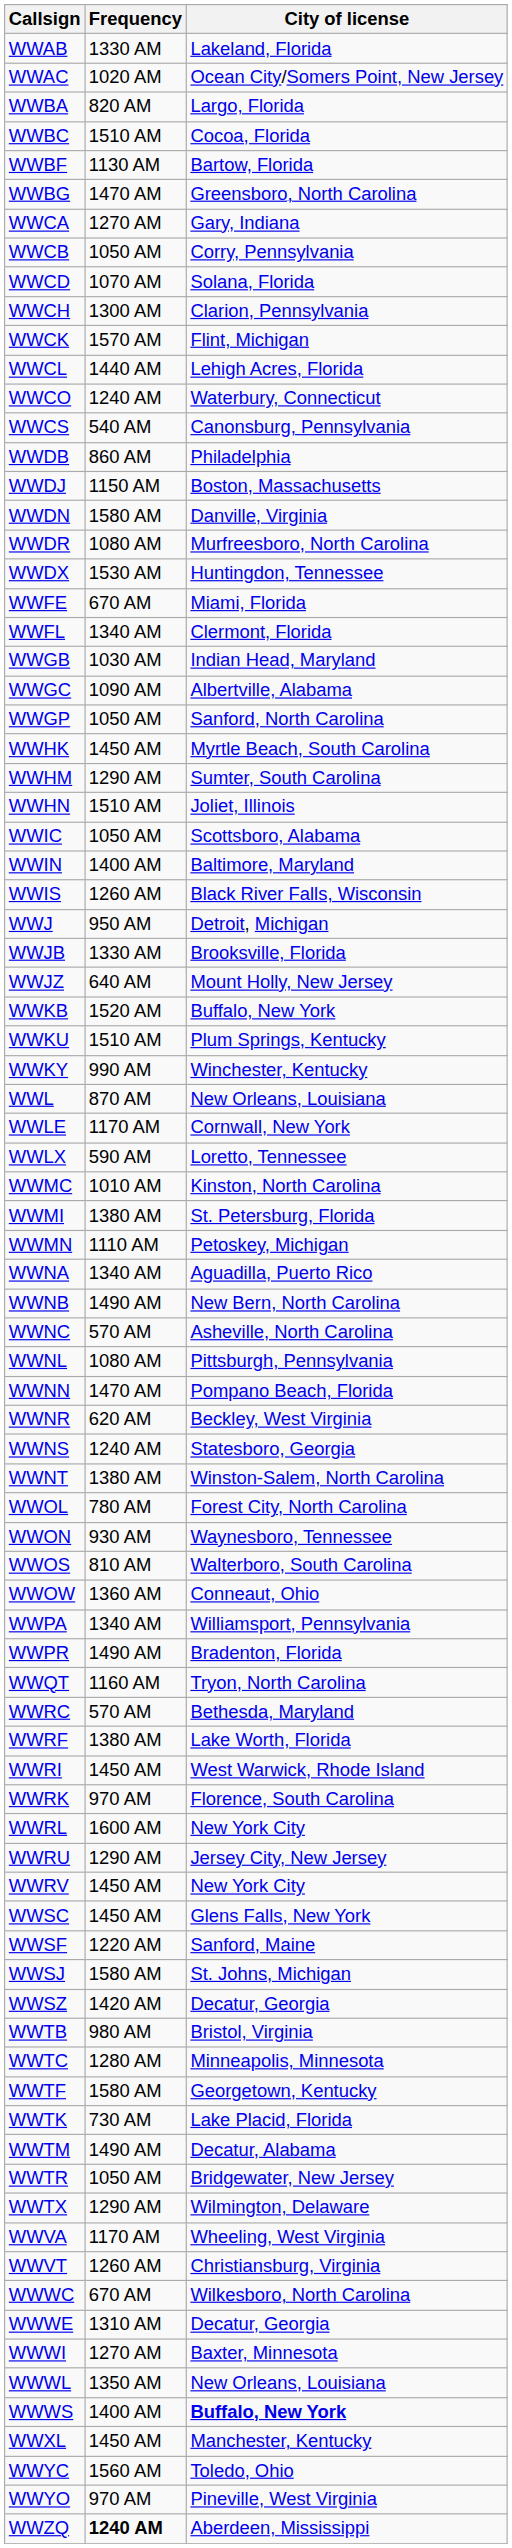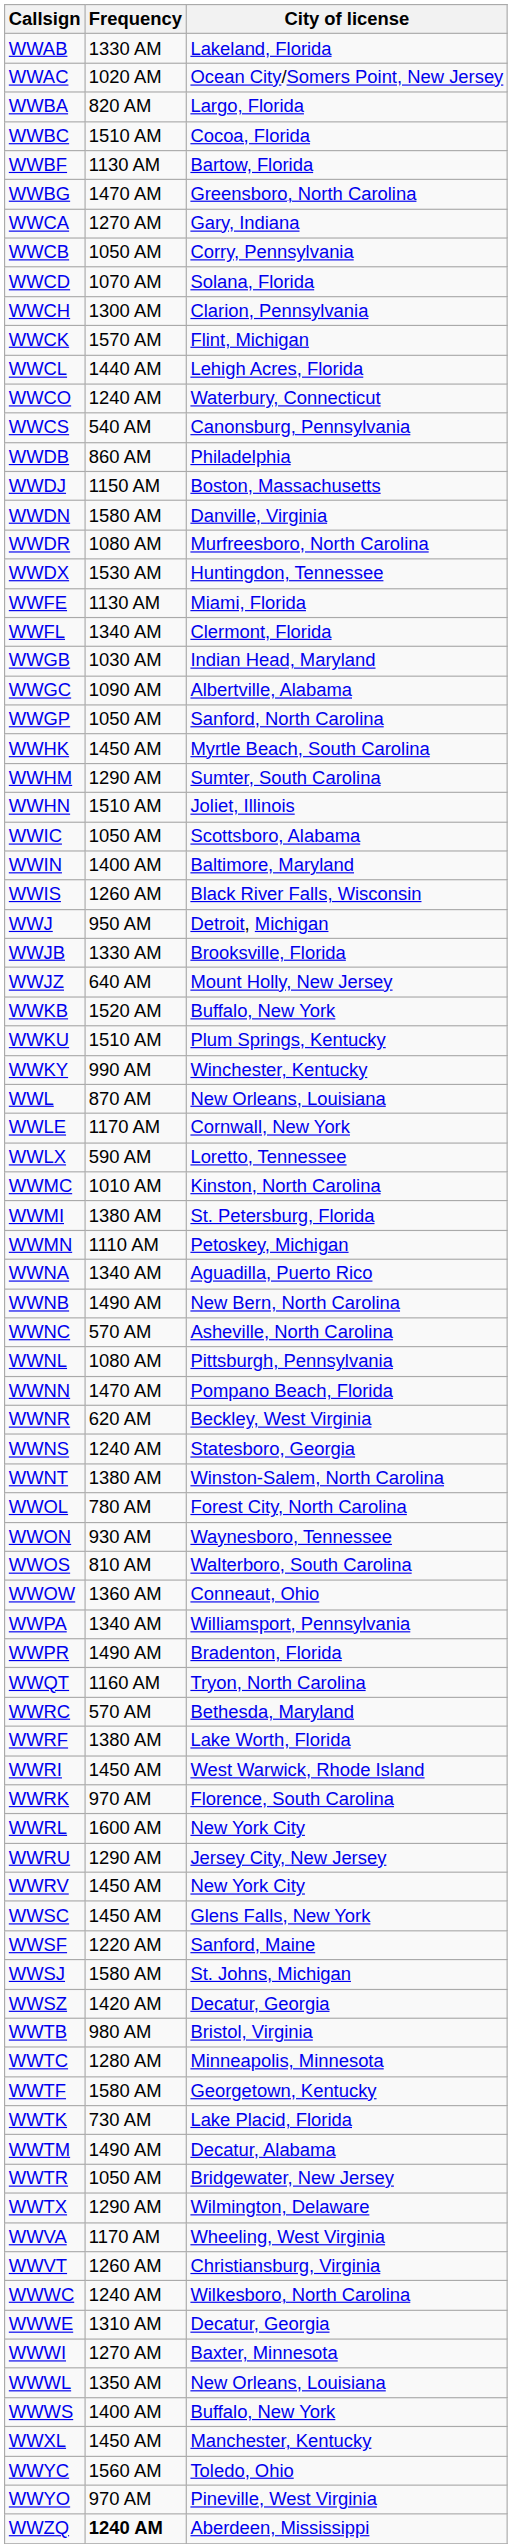WWFE | Frequency: 670 AM -> 1130 AM
WWWC | Frequency: 670 AM -> 1240 AM
WWWS | City of license: bold -> normal
